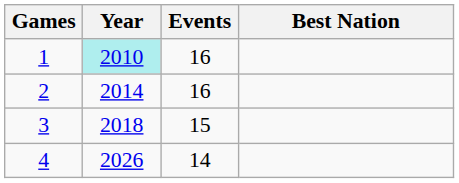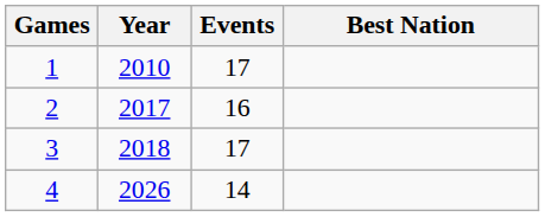1 | Year: paleturquoise background -> no background
1 | Events: 16 -> 17
2 | Year: 2014 -> 2017
3 | Events: 15 -> 17
